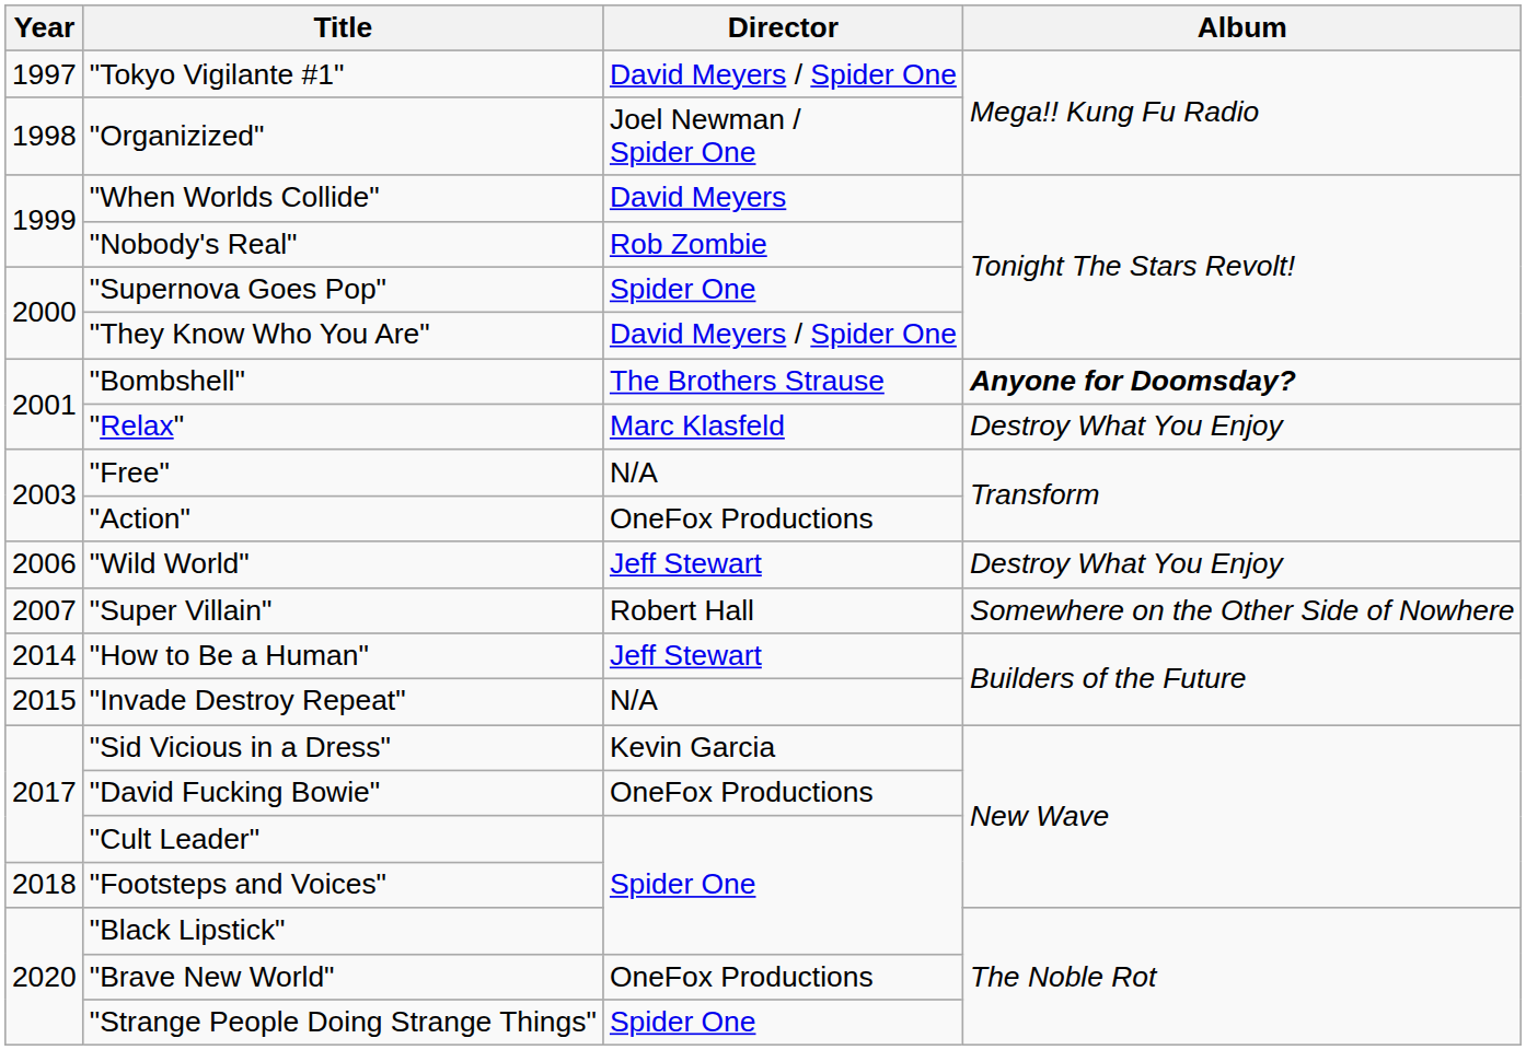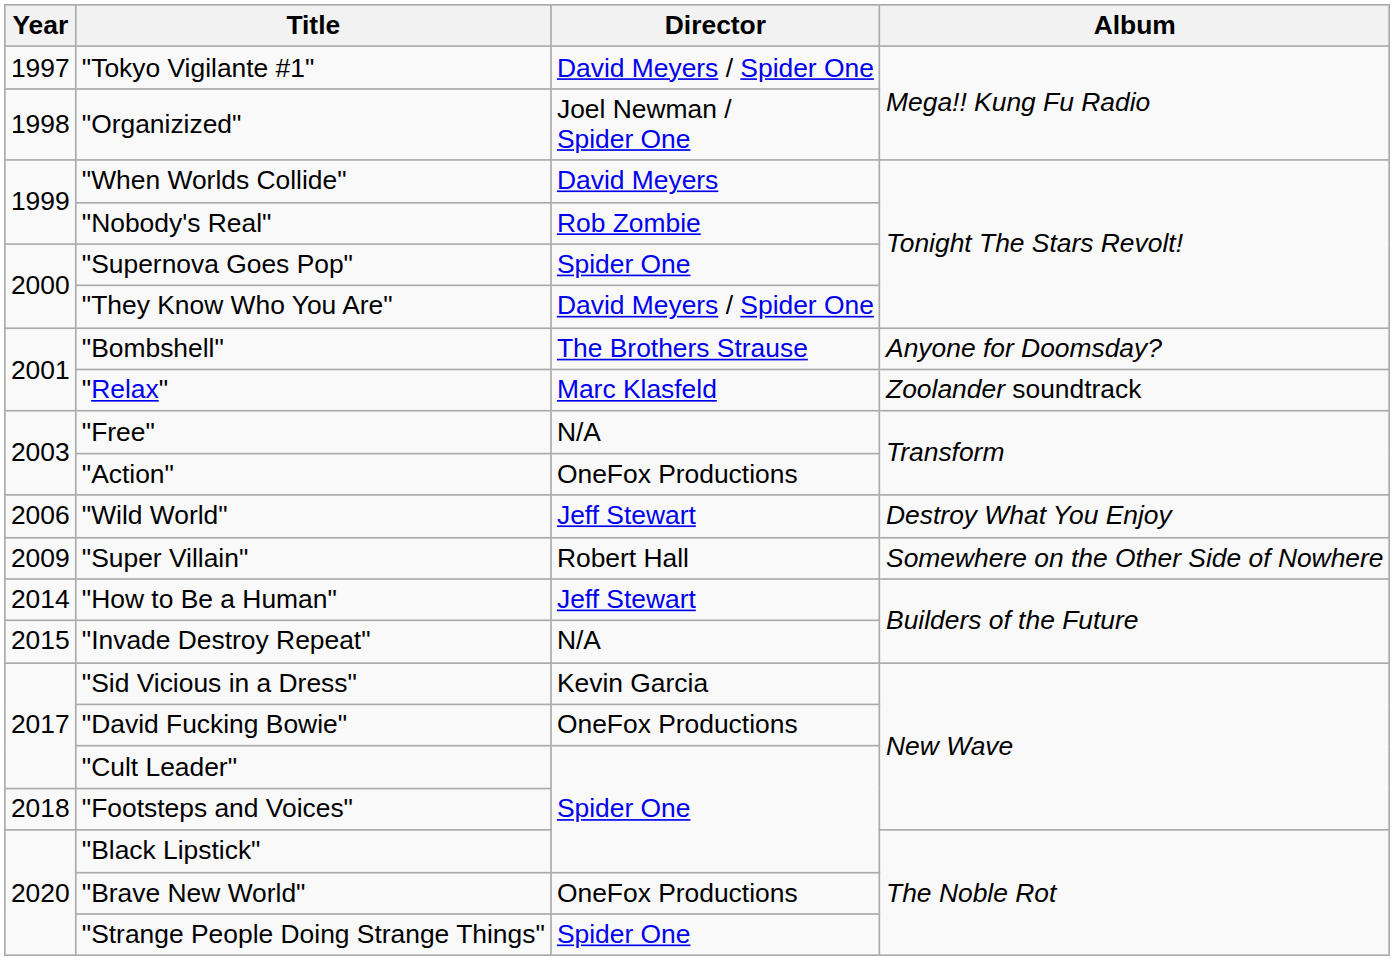"Bombshell" | Album: bold -> normal
"Relax" | Album: Destroy What You Enjoy -> Zoolander soundtrack
"Super Villain" | Year: 2007 -> 2009
